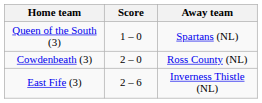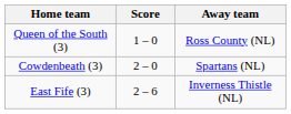Queen of the South (3) | Away team: Spartans (NL) -> Ross County (NL)
Cowdenbeath (3) | Away team: Ross County (NL) -> Spartans (NL)
